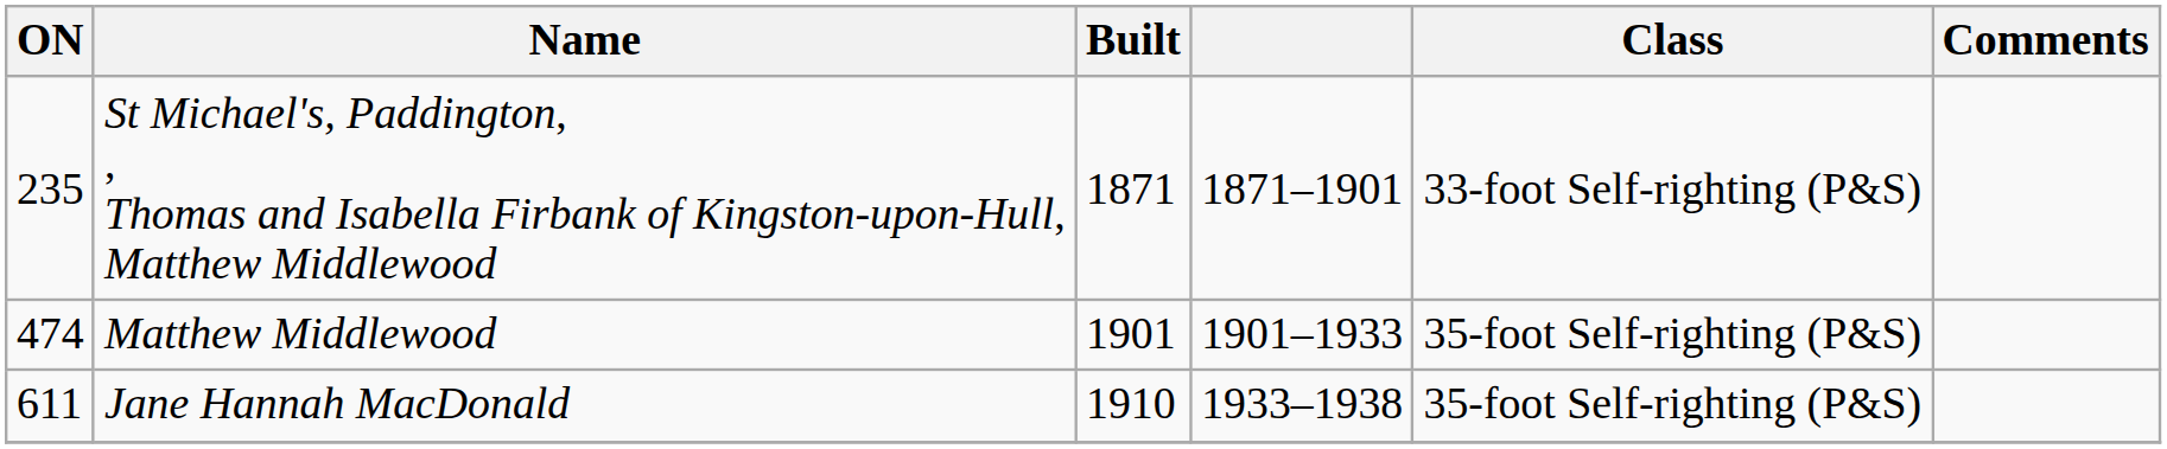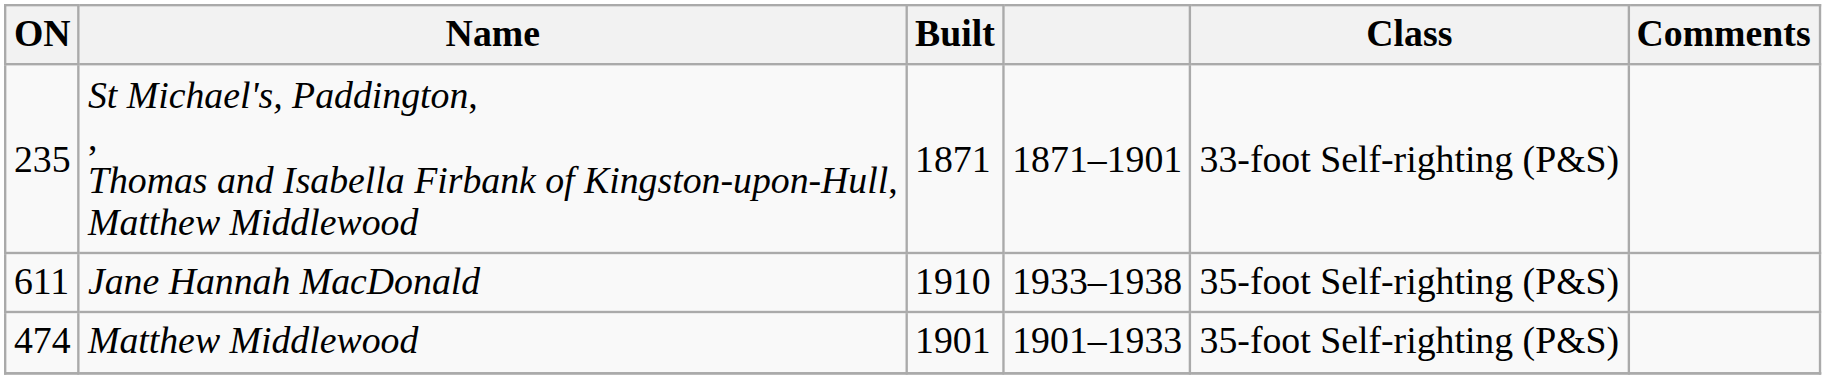rows swapped: Matthew Middlewood <-> Jane Hannah MacDonald
